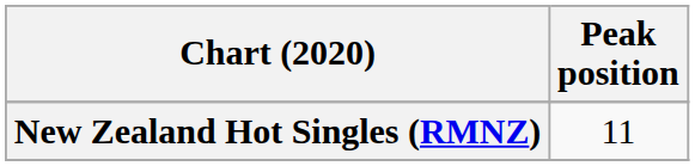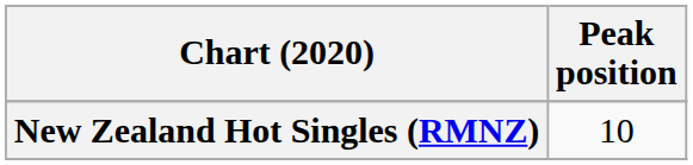New Zealand Hot Singles (RMNZ) | Peak position: 11 -> 10
